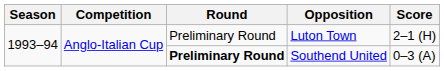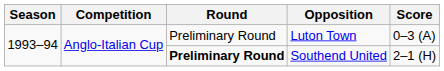Luton Town | Score: 2–1 (H) -> 0–3 (A)
Southend United | Score: 0–3 (A) -> 2–1 (H)
